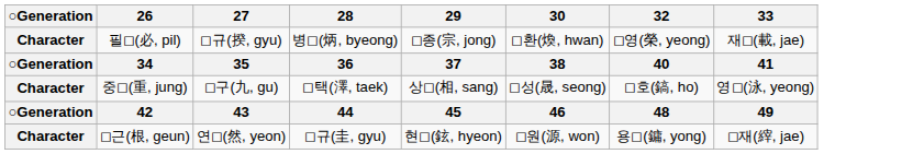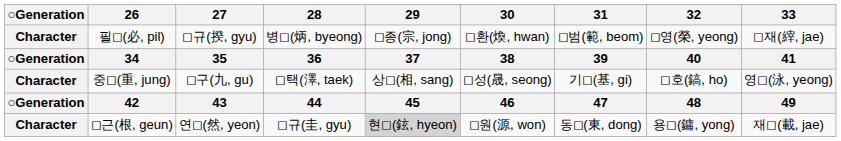+ column: 31 | ◻범(範, beom) | 39 | 기◻(基, gi) | 47 | 동◻(東, dong)
필◻(必, pil) | 33: 재◻(載, jae) -> ◻재(縡, jae)
◻근(根, geun) | 29: no background -> lightgrey background
◻근(根, geun) | 33: ◻재(縡, jae) -> 재◻(載, jae)
